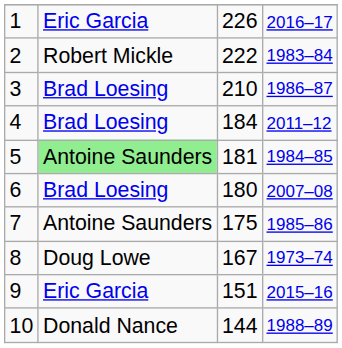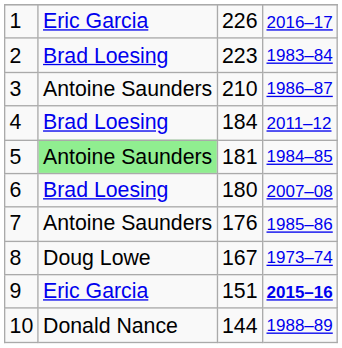2 | column 2: Robert Mickle -> Brad Loesing
2 | column 3: 222 -> 223
3 | column 2: Brad Loesing -> Antoine Saunders
7 | column 3: 175 -> 176
9 | column 4: normal -> bold
